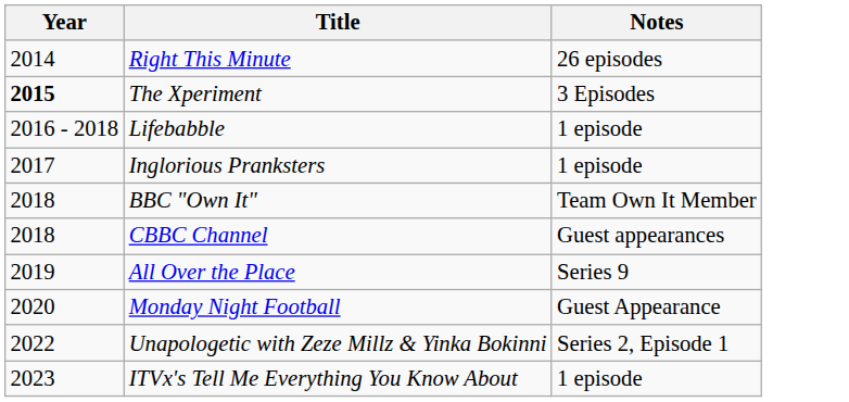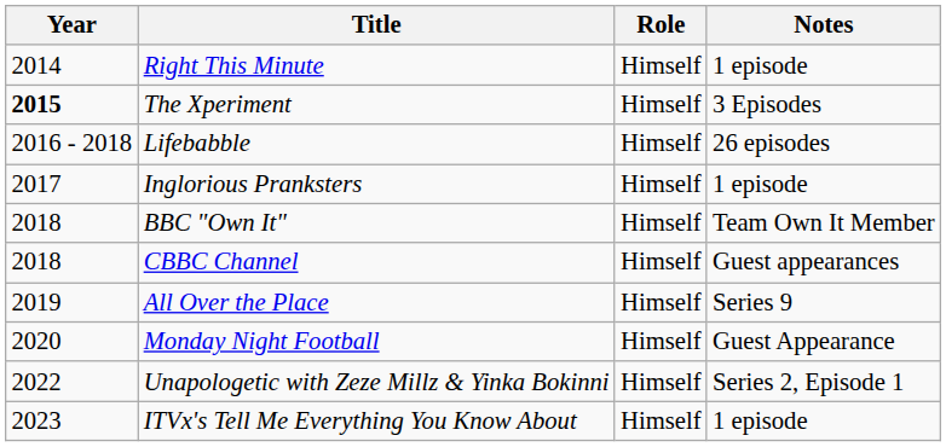+ column: Role | Himself | Himself | Himself | Himself | Himself | Himself | Himself | Himself | Himself | Himself
Right This Minute | Notes: 26 episodes -> 1 episode
Lifebabble | Notes: 1 episode -> 26 episodes
